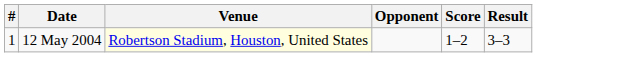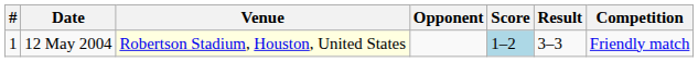+ column: Competition | Friendly match
12 May 2004 | Score: no background -> lightblue background
